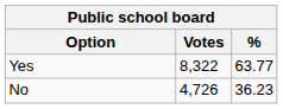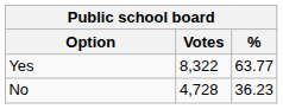No | Votes: 4,726 -> 4,728
